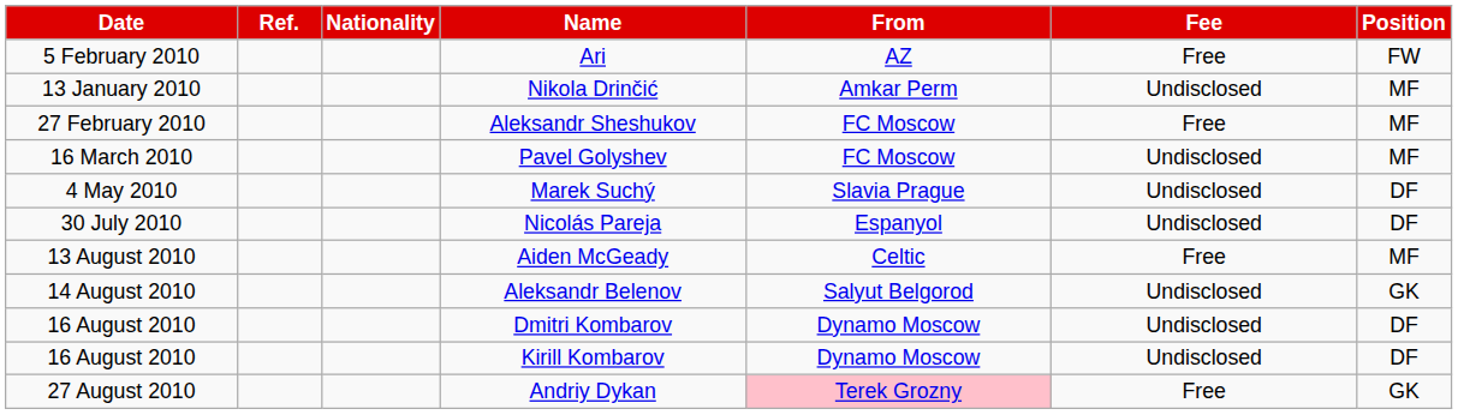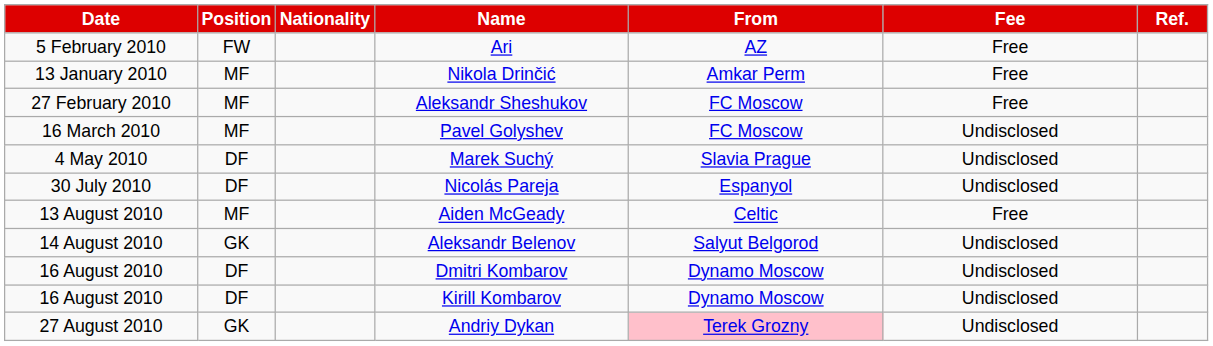columns swapped: Position <-> Ref.
Nikola Drinčić | Fee: Undisclosed -> Free
Andriy Dykan | Fee: Free -> Undisclosed
